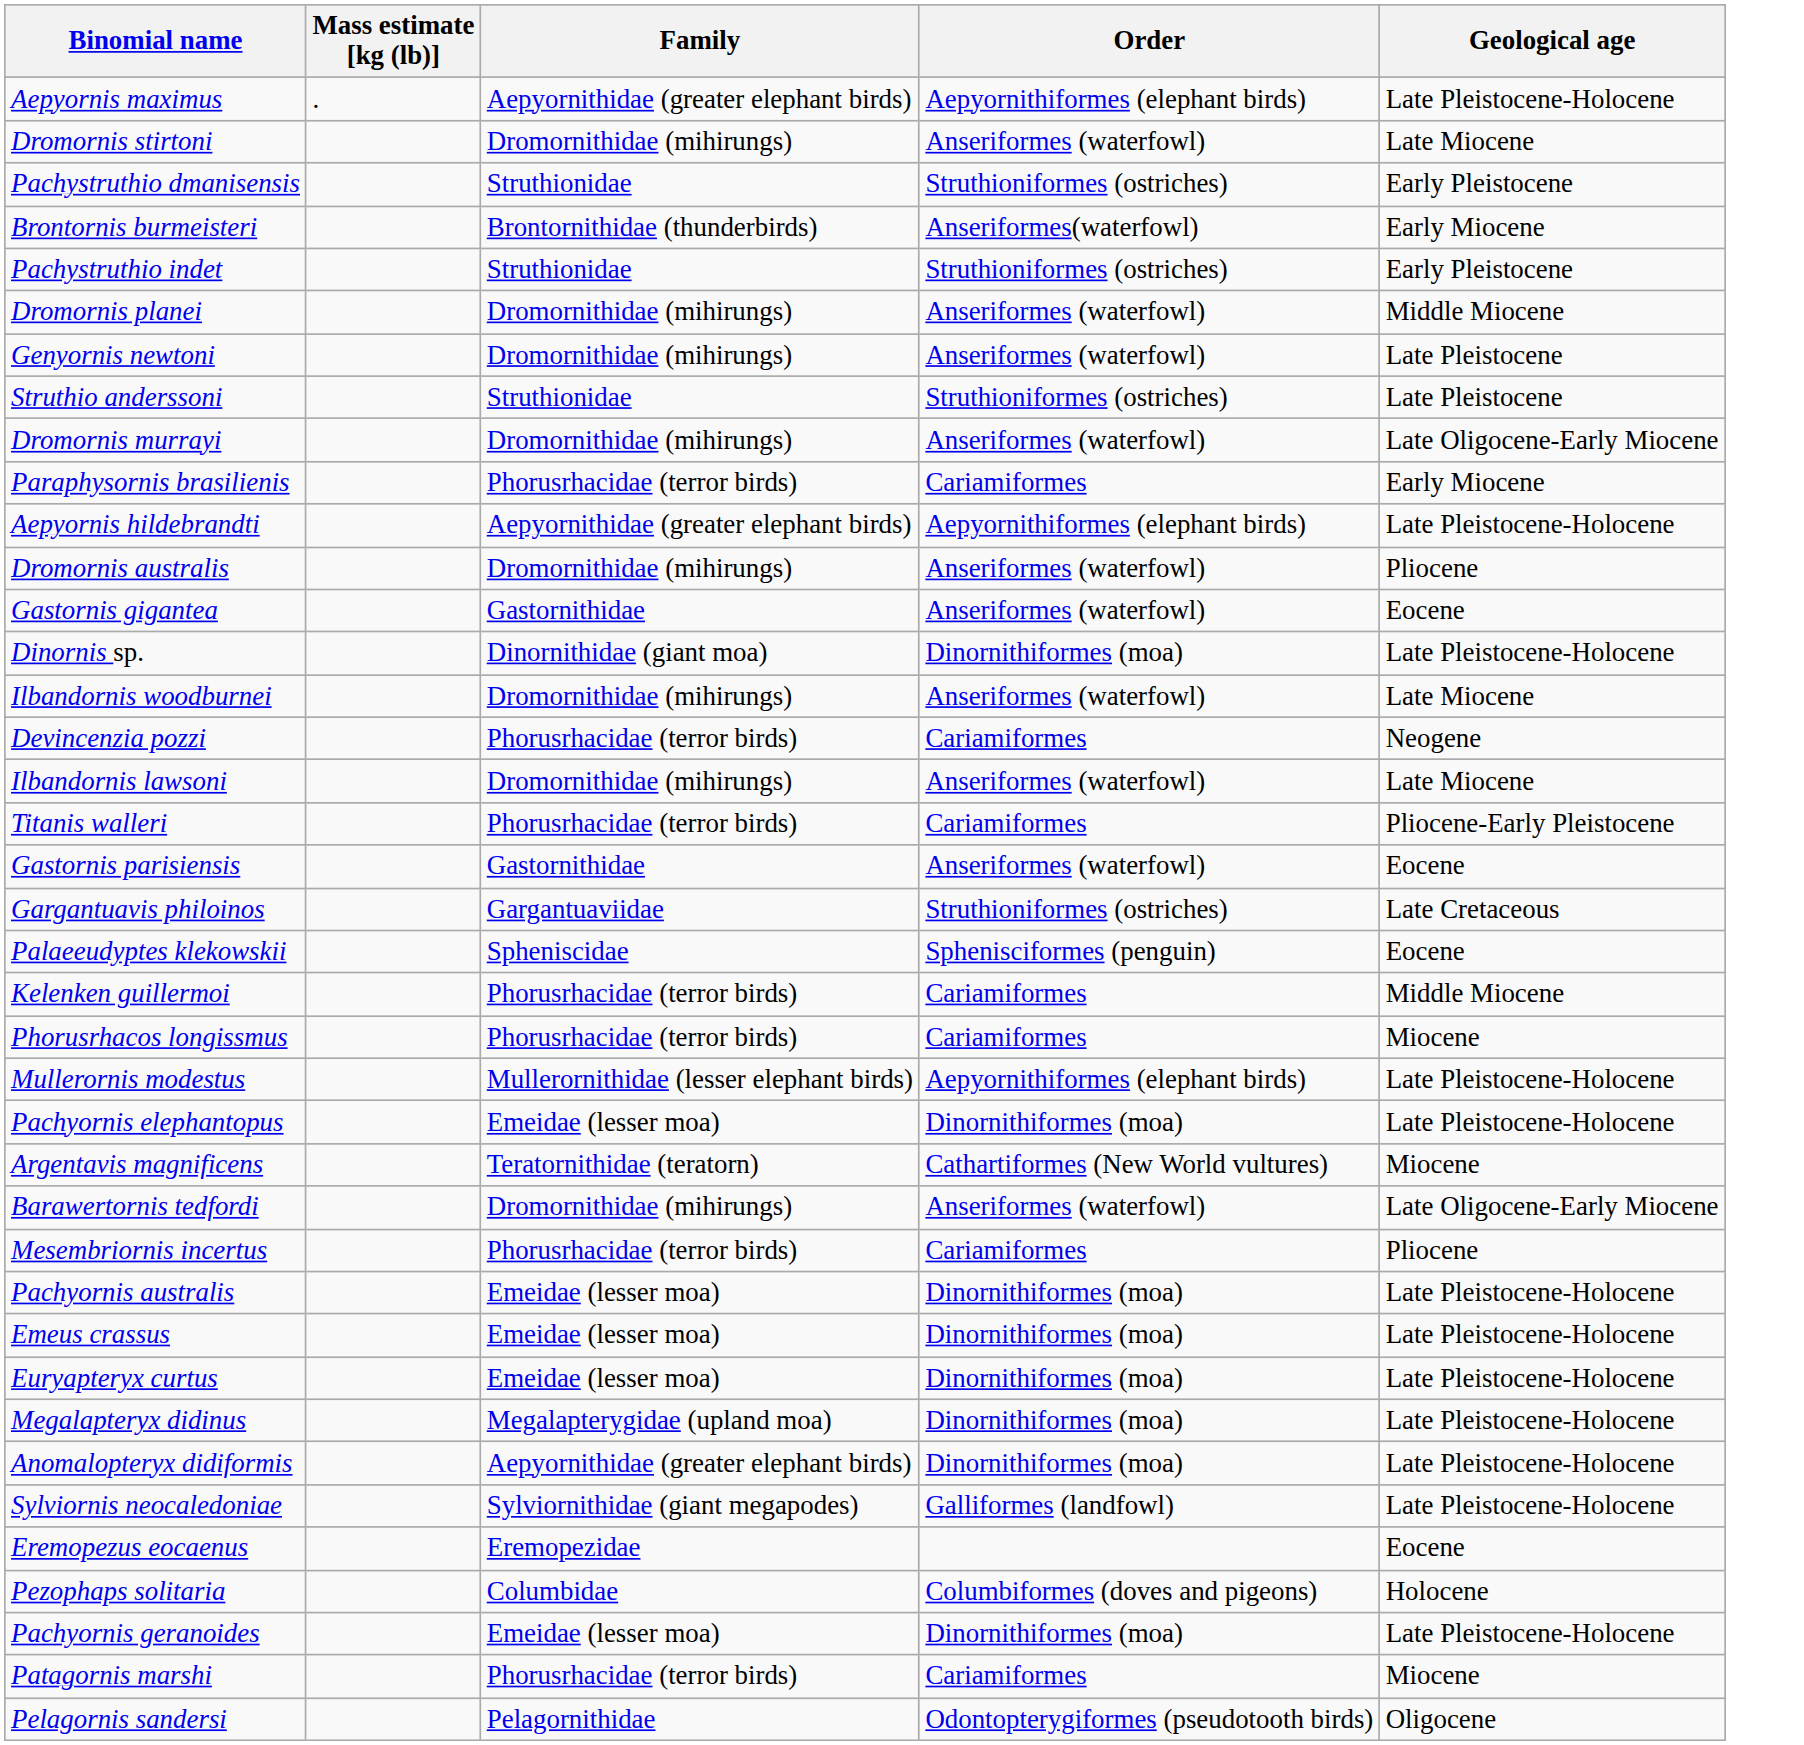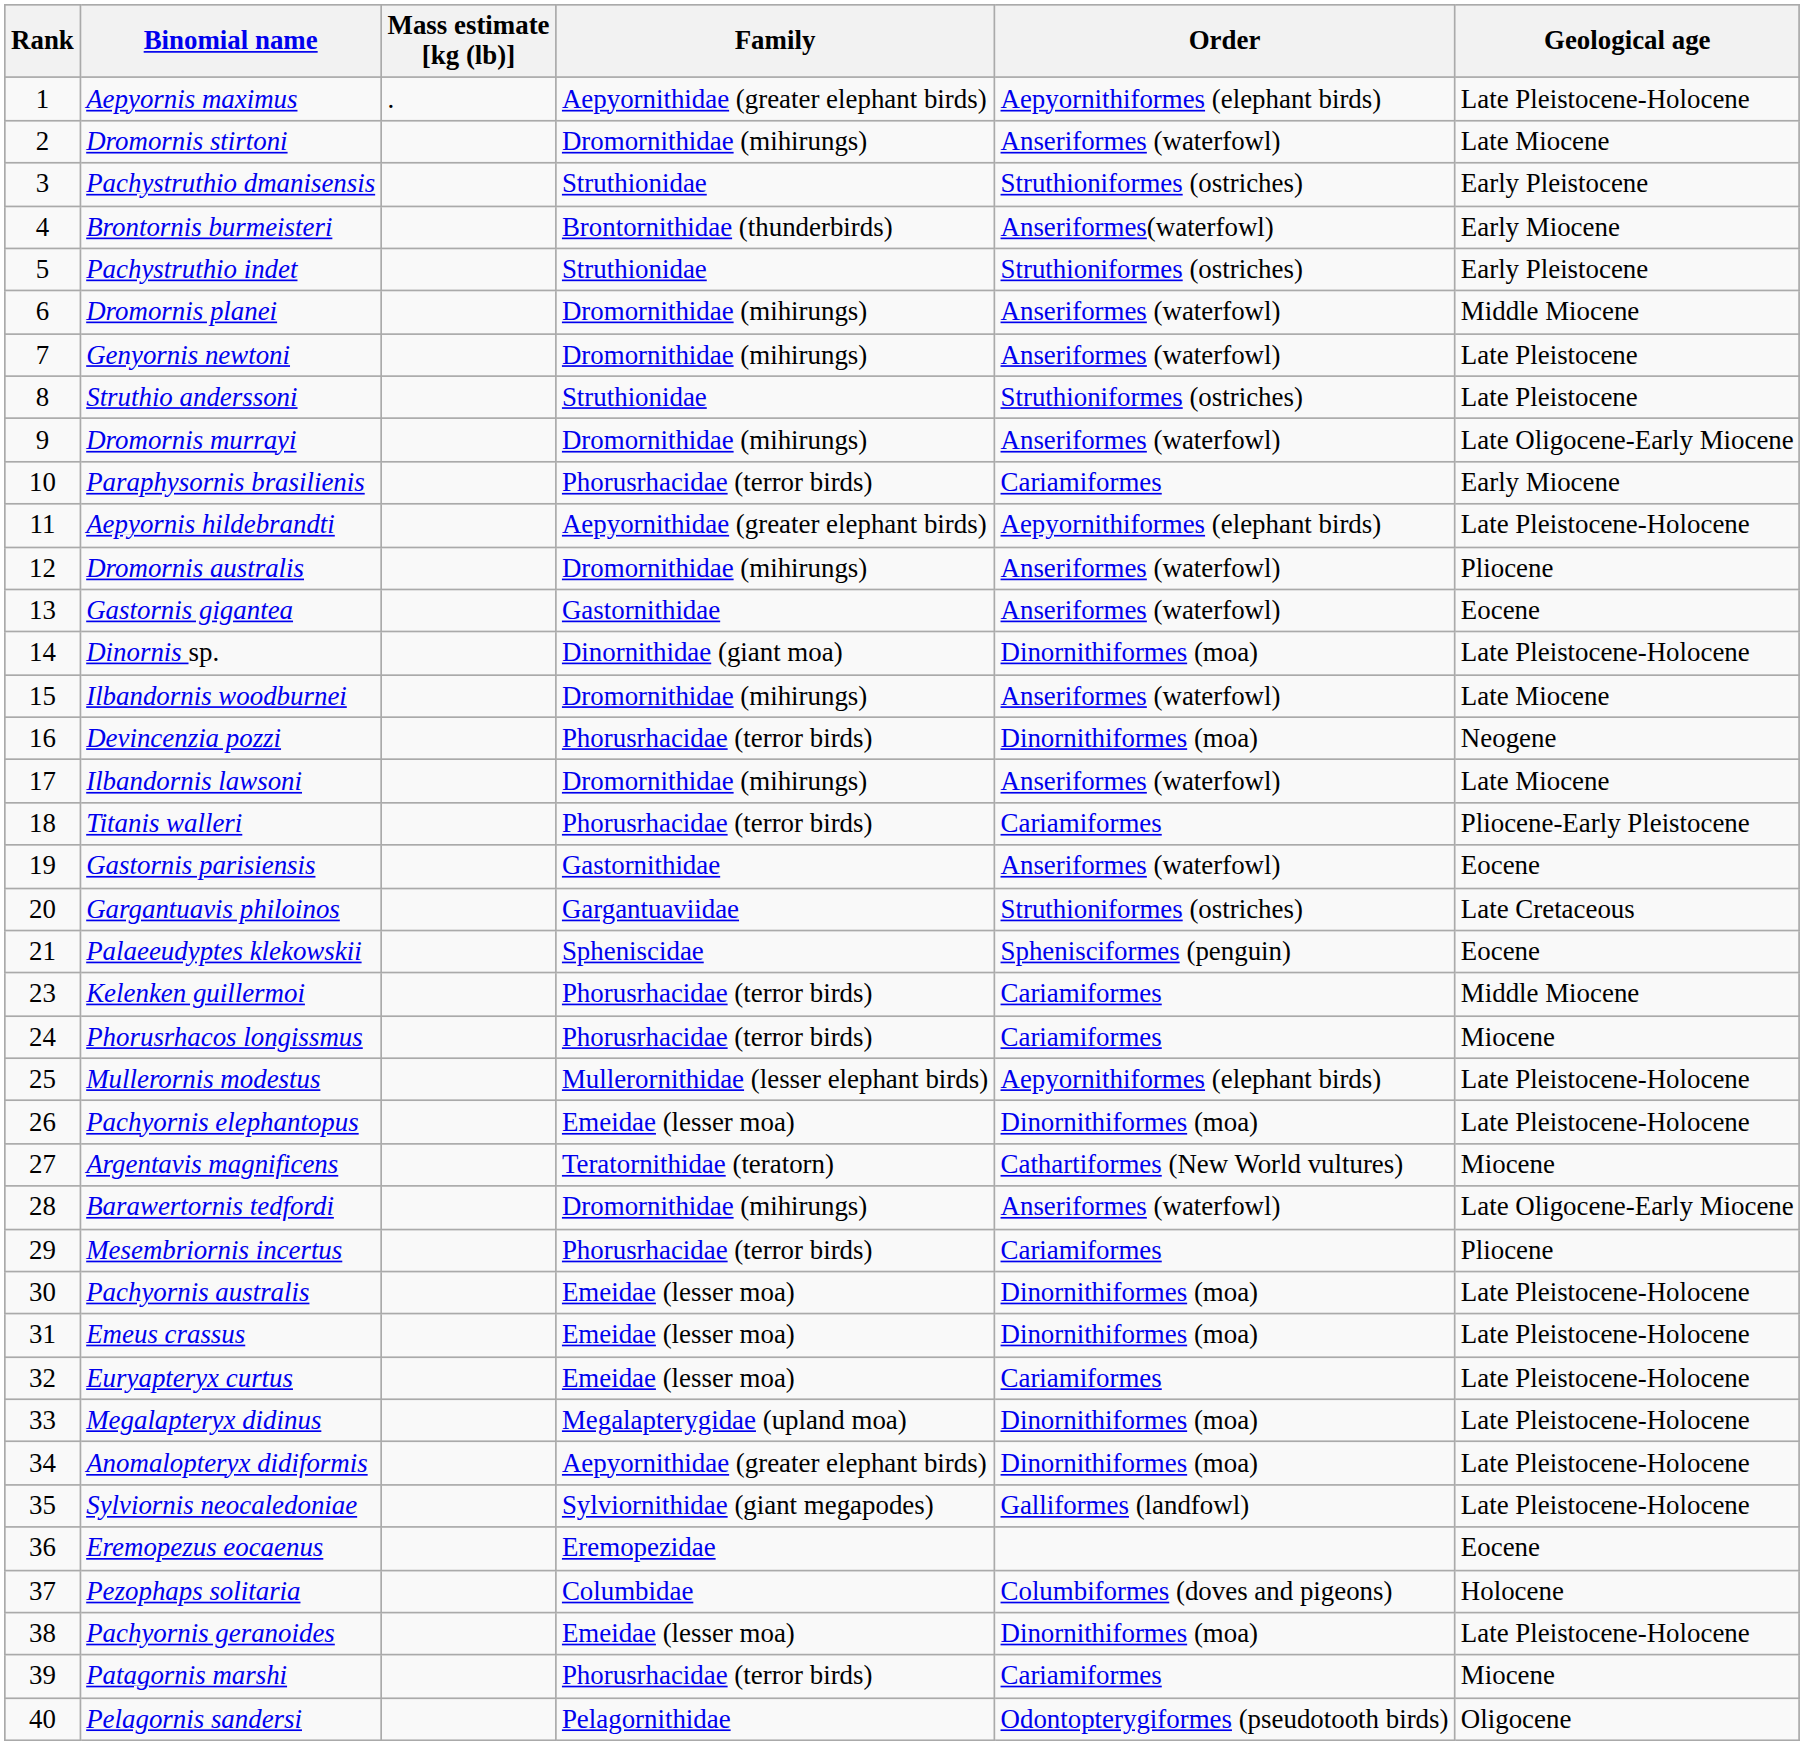+ column: Rank | 1 | 2 | 3 | 4 | 5 | 6 | 7 | 8 | 9 | 10 | 11 | 12 | 13 | 14 | 15 | 16 | 17 | 18 | 19 | 20 | 21 | 23 | 24 | 25 | 26 | 27 | 28 | 29 | 30 | 31 | 32 | 33 | 34 | 35 | 36 | 37 | 38 | 39 | 40
Devincenzia pozzi | Order: Cariamiformes -> Dinornithiformes (moa)
Euryapteryx curtus | Order: Dinornithiformes (moa) -> Cariamiformes
